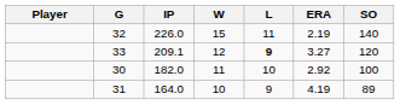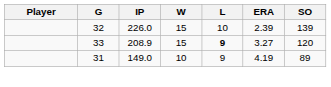32 | L: 11 -> 10
32 | ERA: 2.19 -> 2.39
32 | SO: 140 -> 139
33 | IP: 209.1 -> 208.9
33 | W: 12 -> 15
- row: 30 | 182.0 | 11 | 10 | 2.92 | 100
31 | IP: 164.0 -> 149.0
